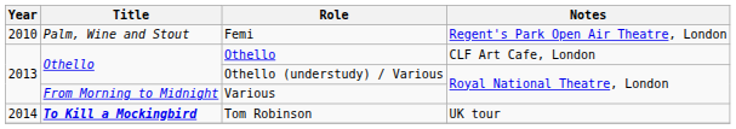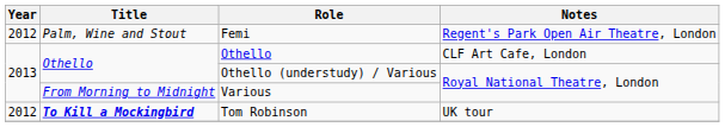Femi | Year: 2010 -> 2012
Tom Robinson | Year: 2014 -> 2012
